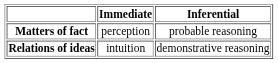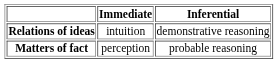rows swapped: Relations of ideas <-> Matters of fact
